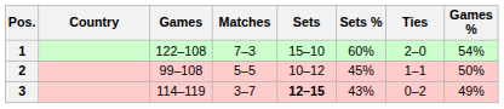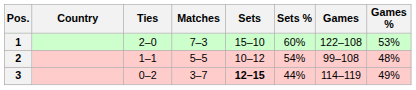columns swapped: Ties <-> Games
1 | Games %: 54% -> 53%
2 | Sets %: 45% -> 54%
2 | Games %: 50% -> 48%
3 | Sets %: 43% -> 44%
